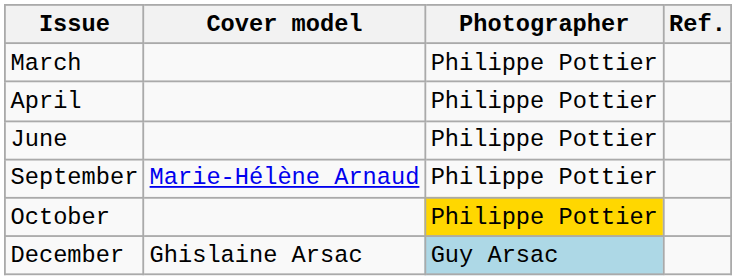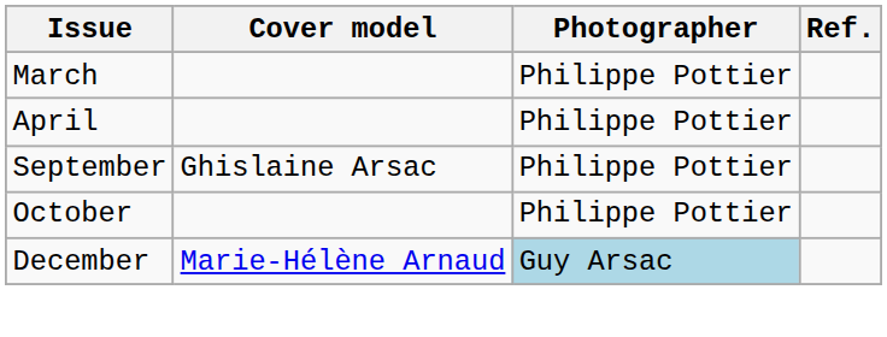- row: June | Philippe Pottier
September | Cover model: Marie-Hélène Arnaud -> Ghislaine Arsac
October | Photographer: gold background -> no background
December | Cover model: Ghislaine Arsac -> Marie-Hélène Arnaud
